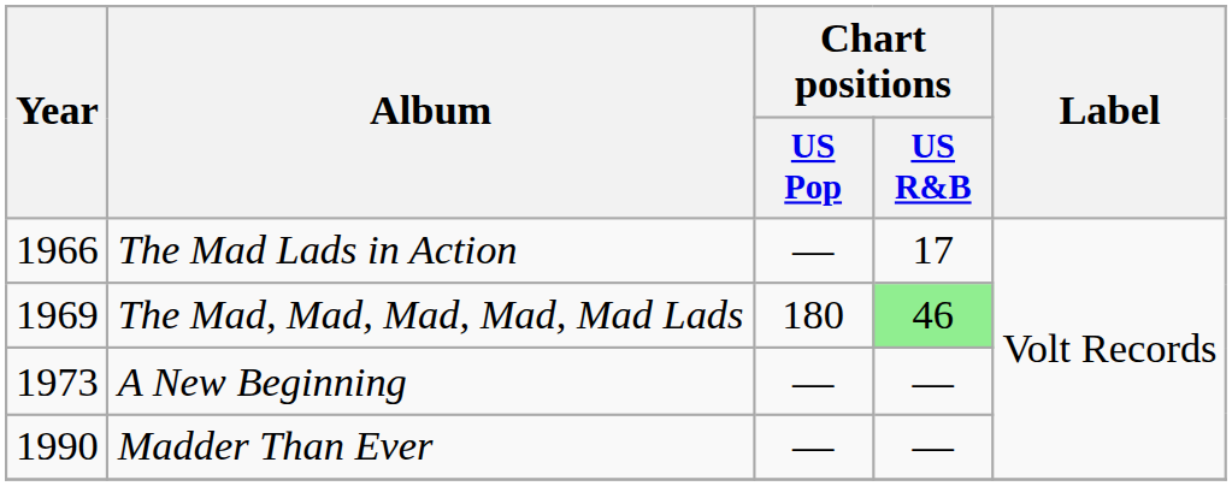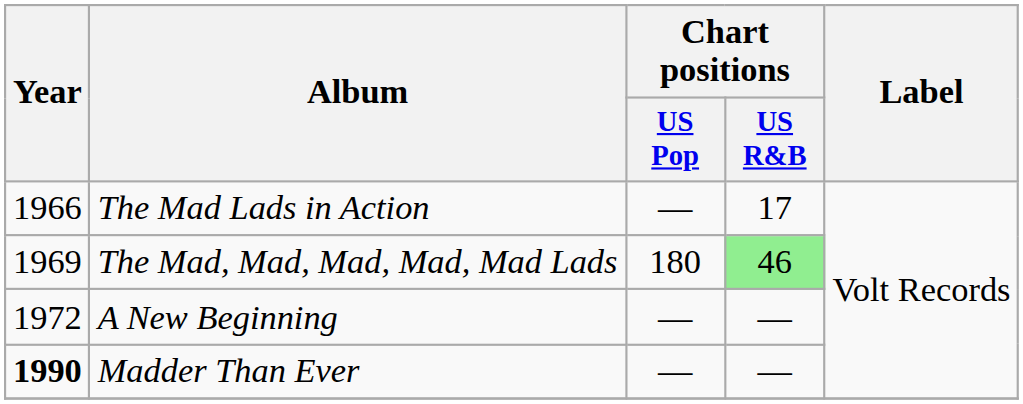A New Beginning | Year: 1973 -> 1972
Madder Than Ever | Year: normal -> bold
